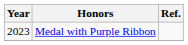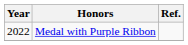Medal with Purple Ribbon | Year: 2023 -> 2022
